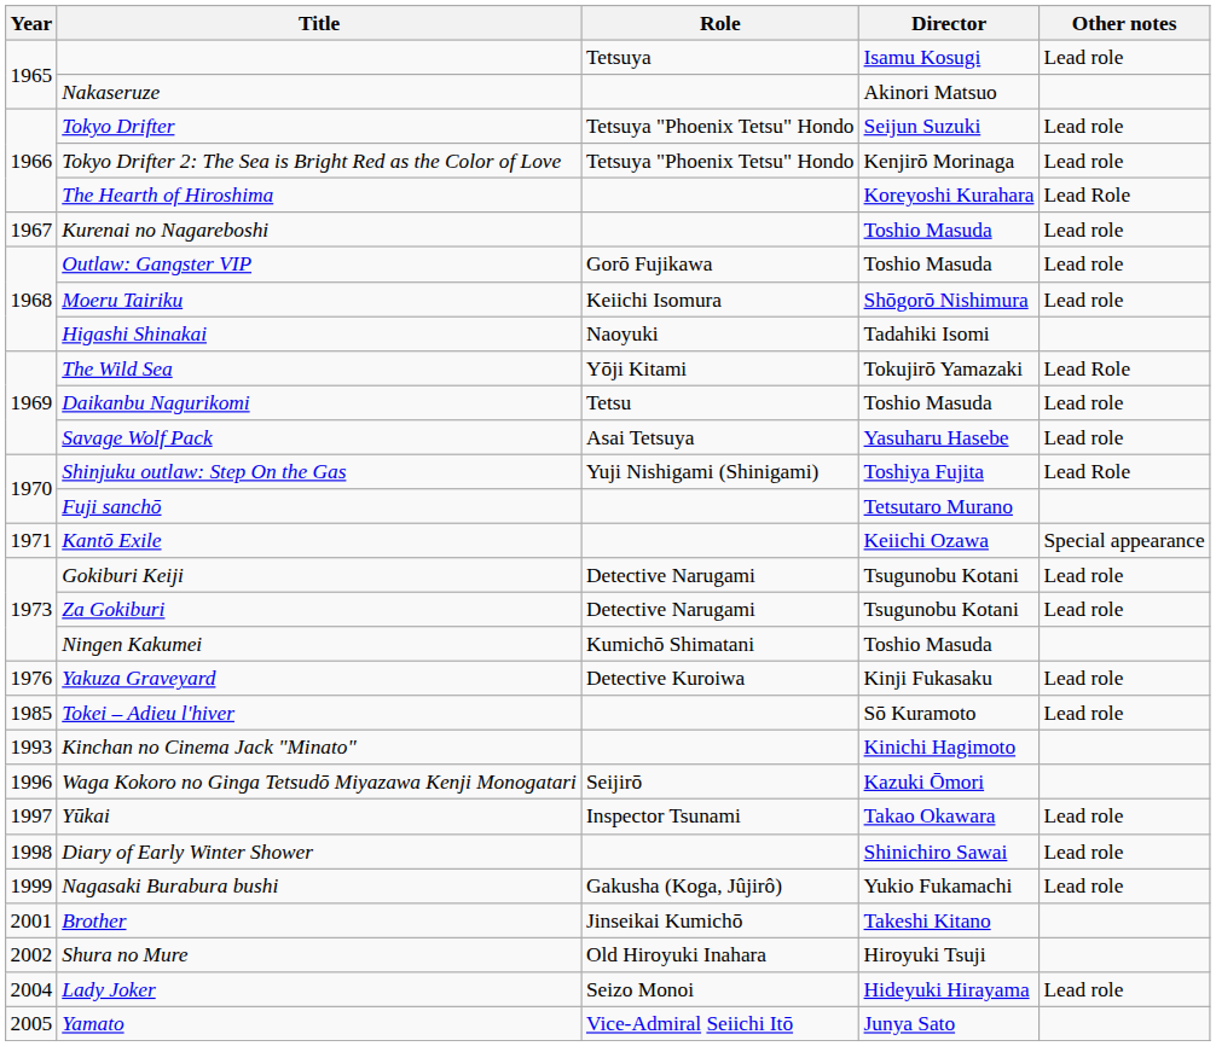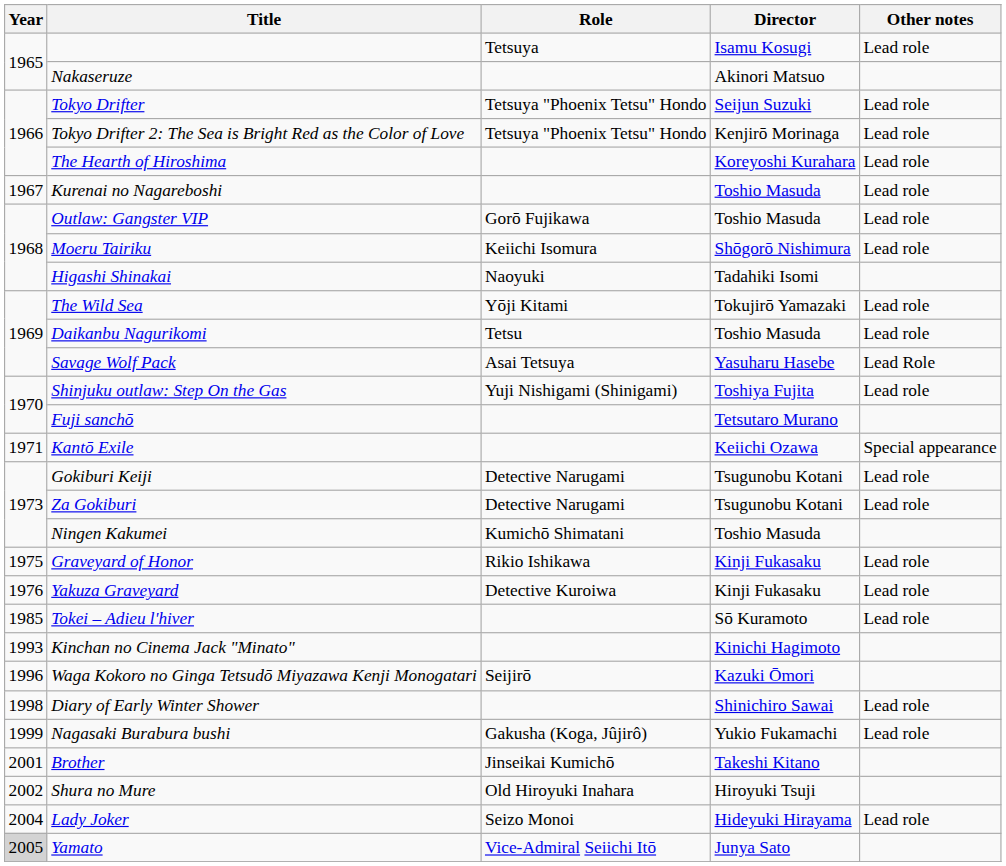The Hearth of Hiroshima | Other notes: Lead Role -> Lead role
The Wild Sea | Other notes: Lead Role -> Lead role
Savage Wolf Pack | Other notes: Lead role -> Lead Role
Shinjuku outlaw: Step On the Gas | Other notes: Lead Role -> Lead role
+ row: 1975 | Graveyard of Honor | Rikio Ishikawa | Kinji Fukasaku | Lead role
- row: 1997 | Yūkai | Inspector Tsunami | Takao Okawara | Lead role
Yamato | Year: no background -> lightgrey background
